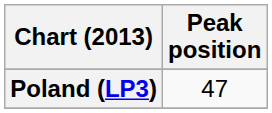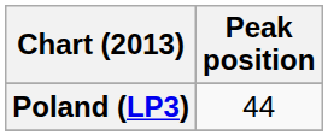Poland (LP3) | Peak position: 47 -> 44
